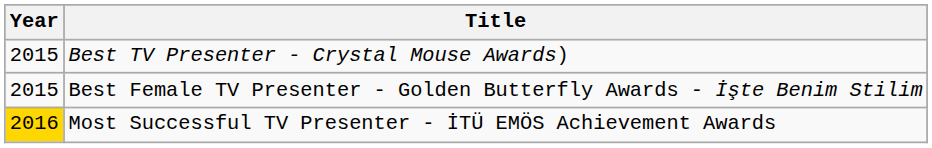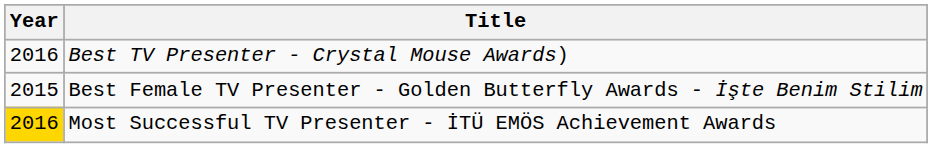Best TV Presenter - Crystal Mouse Awards) | Year: 2015 -> 2016
